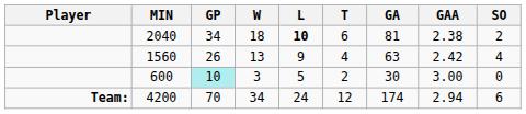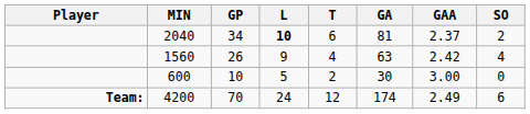- column: W | 18 | 13 | 3 | 34
2040 | GAA: 2.38 -> 2.37
600 | GP: paleturquoise background -> no background
4200 | GAA: 2.94 -> 2.49
